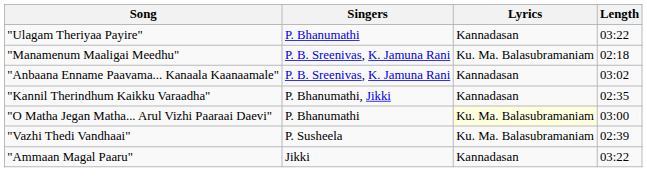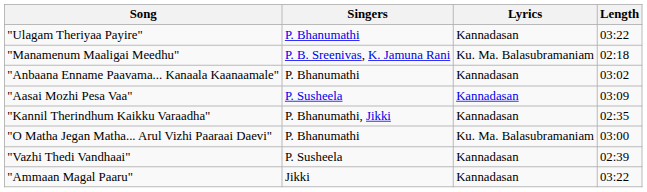"Anbaana Enname Paavama... Kanaala Kaanaamale" | Singers: P. B. Sreenivas, K. Jamuna Rani -> P. Bhanumathi
+ row: "Aasai Mozhi Pesa Vaa" | P. Susheela | Kannadasan | 03:09
"O Matha Jegan Matha... Arul Vizhi Paaraai Daevi" | Lyrics: lightyellow background -> no background
"Vazhi Thedi Vandhaai" | Lyrics: Ku. Ma. Balasubramaniam -> Kannadasan
